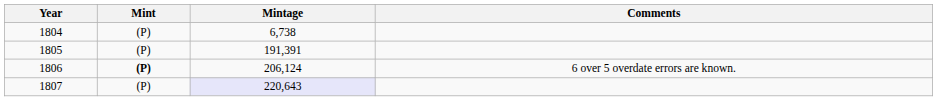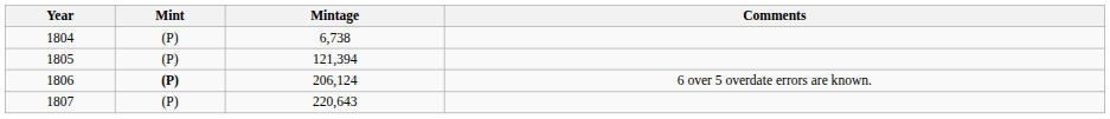1805 | Mintage: 191,391 -> 121,394
1807 | Mintage: lavender background -> no background
